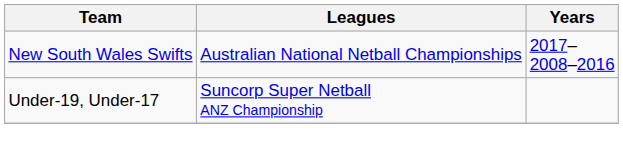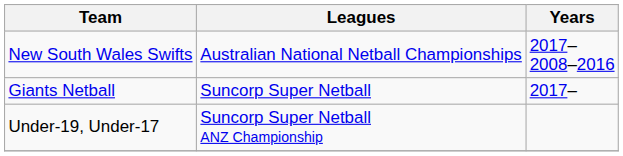+ row: Giants Netball | Suncorp Super Netball | 2017–
